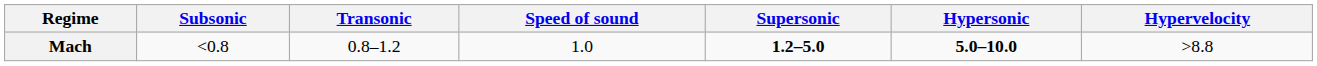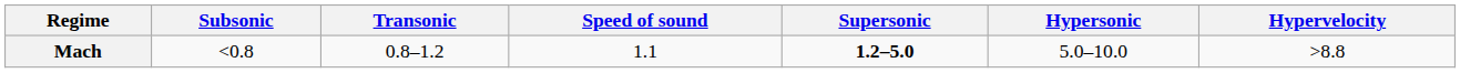Mach | Speed of sound: 1.0 -> 1.1
Mach | Hypersonic: bold -> normal
